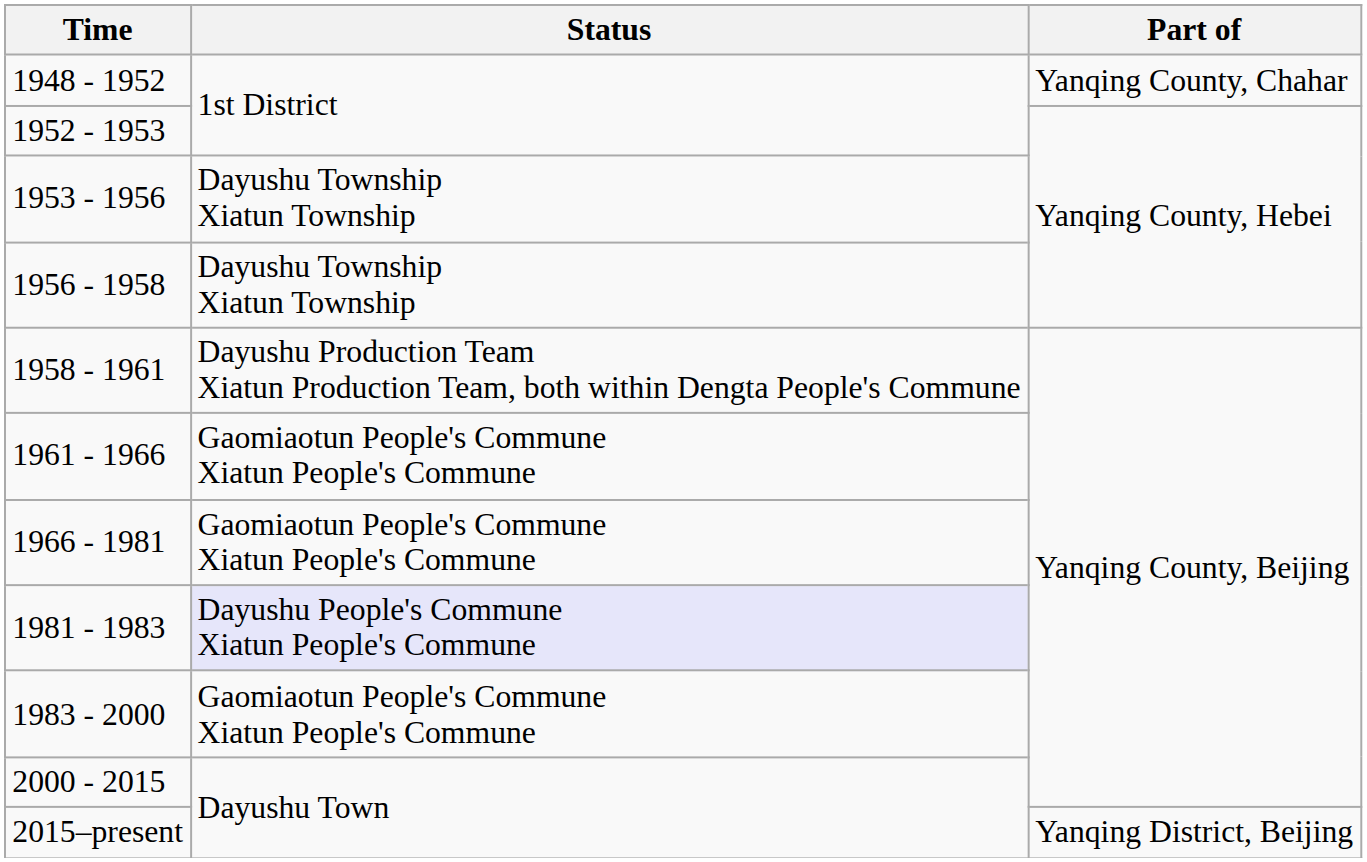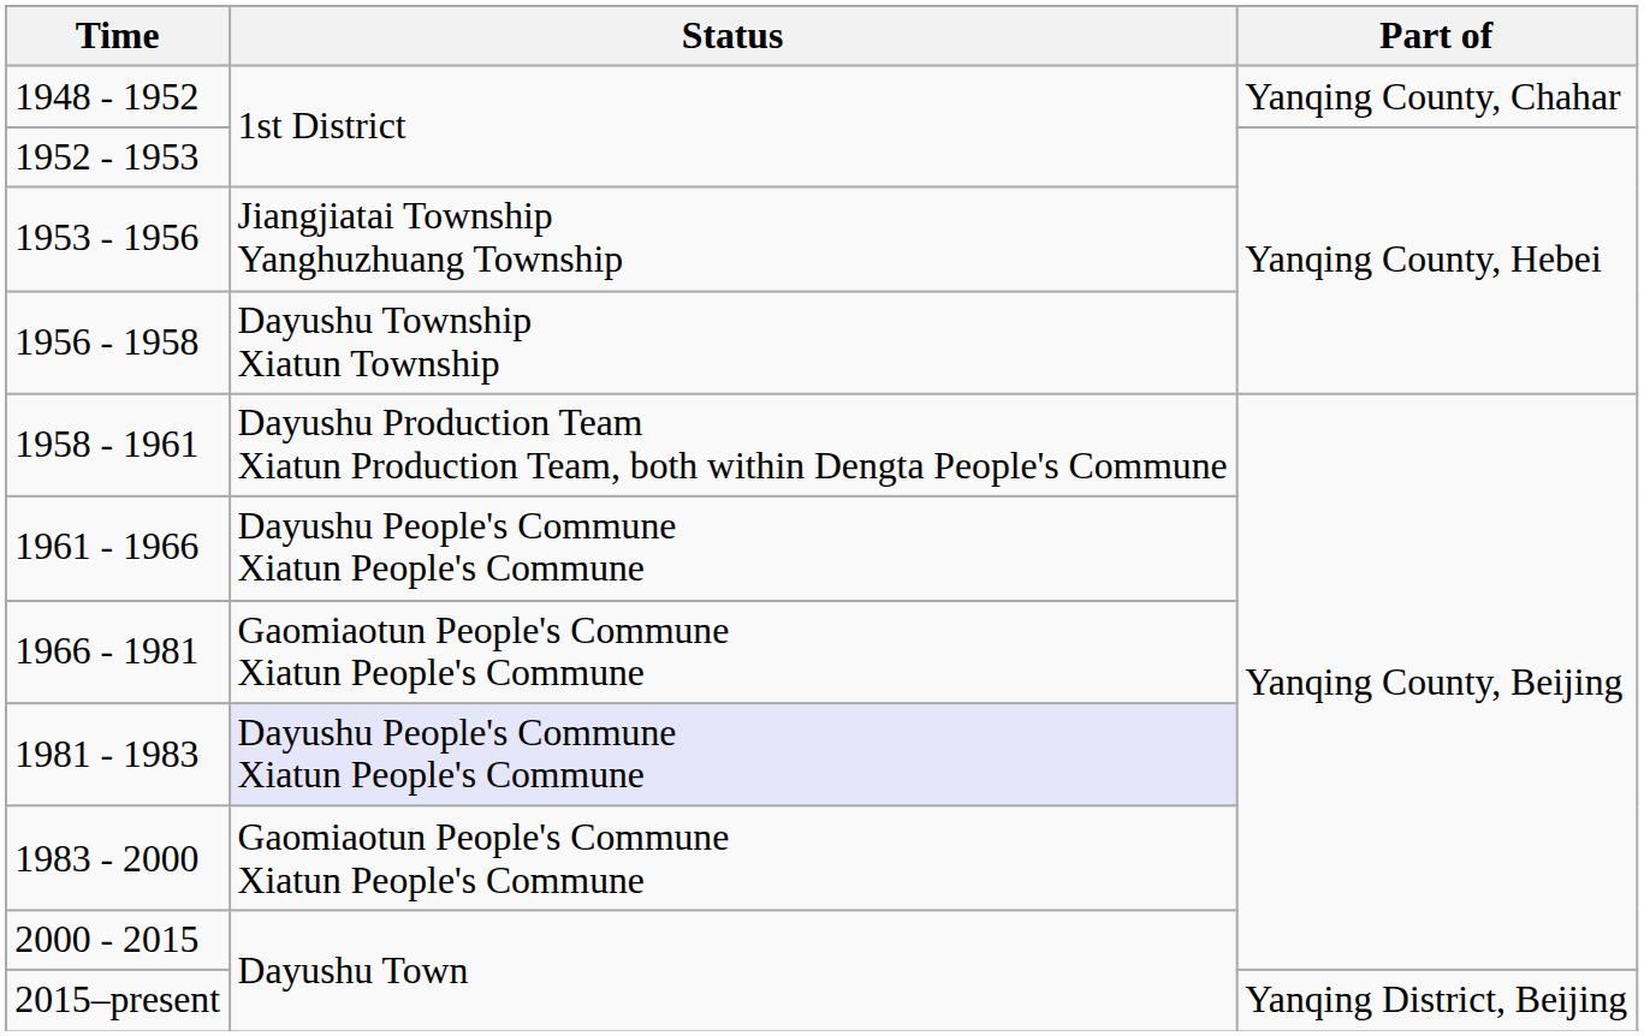1953 - 1956 | Status: Dayushu Township Xiatun Township -> Jiangjiatai Township Yanghuzhuang Township
1961 - 1966 | Status: Gaomiaotun People's Commune Xiatun People's Commune -> Dayushu People's Commune Xiatun People's Commune
